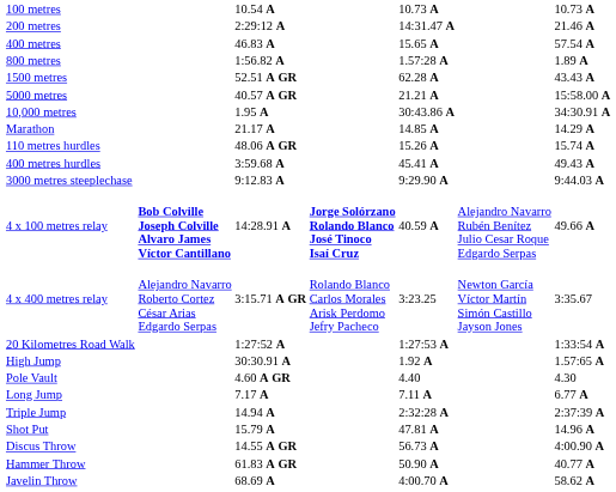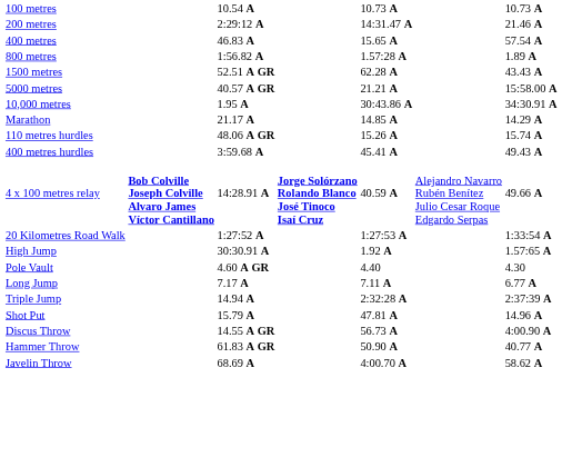- row: 3000 metres steeplechase | 9:12.83 A | 9:29.90 A | 9:44.03 A
- row: 4 x 400 metres relay | Alejandro Navarro Roberto Cortez César Arias Edgardo Serpas | 3:15.71 A GR | Rolando Blanco Carlos Morales Arisk Perdomo Jefry Pacheco | 3:23.25 | Newton García Víctor Martín Simón Castillo Jayson Jones | 3:35.67
